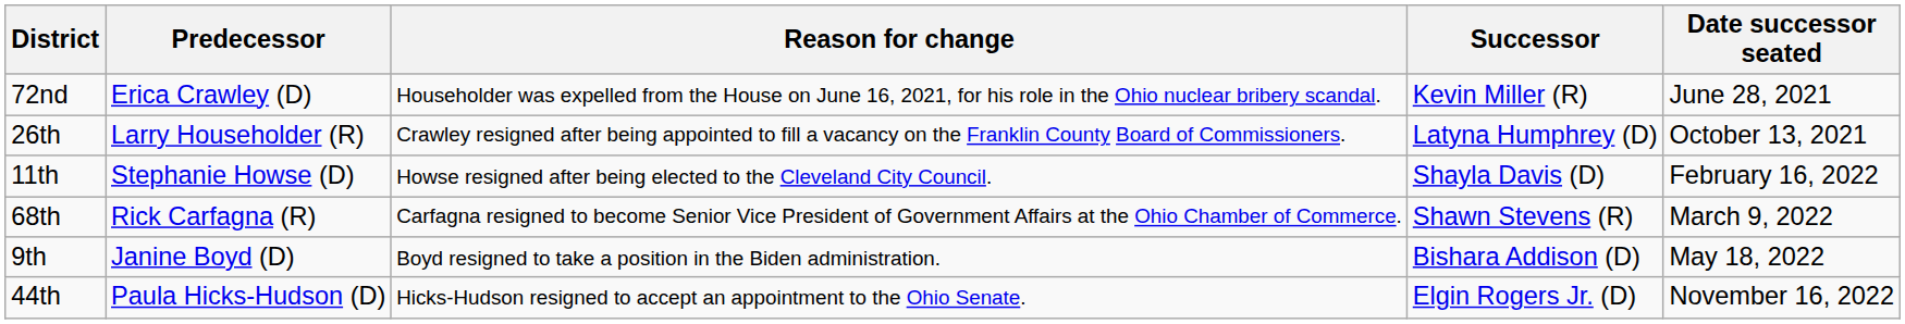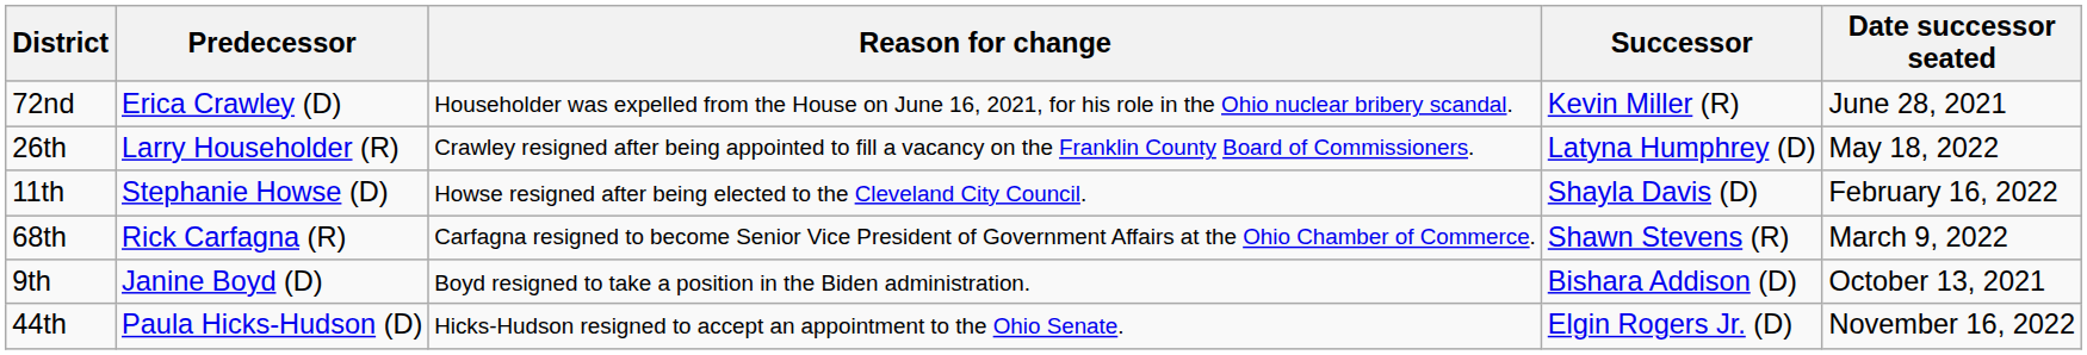26th | Date successor seated: October 13, 2021 -> May 18, 2022
9th | Date successor seated: May 18, 2022 -> October 13, 2021
